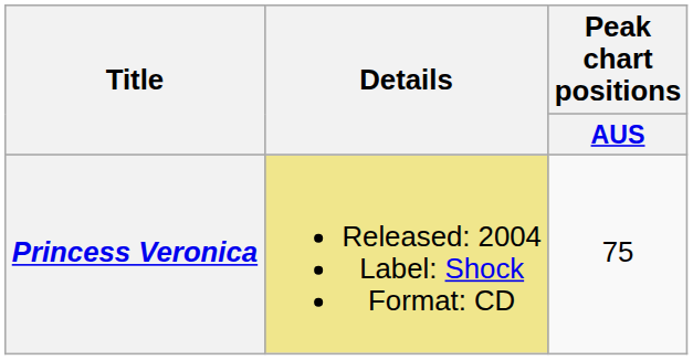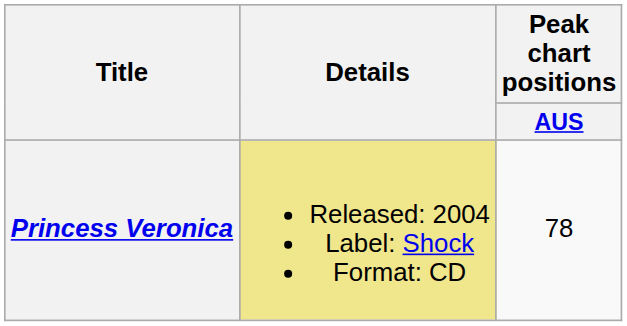Princess Veronica | Peak chart positions / AUS: 75 -> 78
